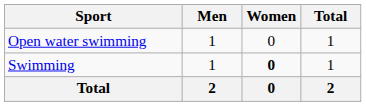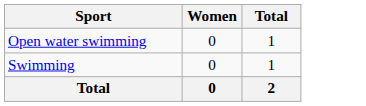- column: Men | 1 | 1 | 2
Swimming | Women: bold -> normal
